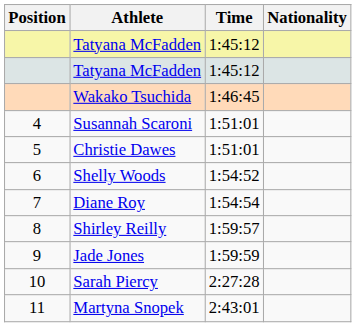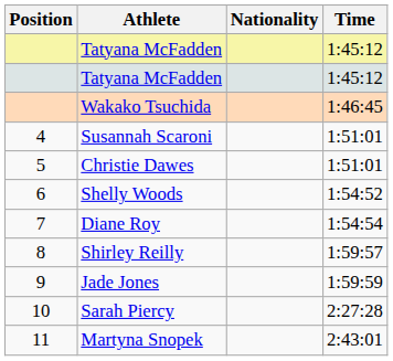columns swapped: Nationality <-> Time
